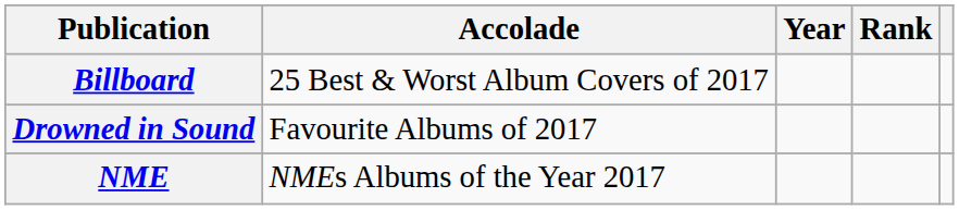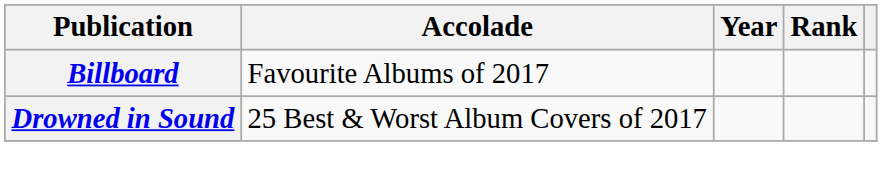Billboard | Accolade: 25 Best & Worst Album Covers of 2017 -> Favourite Albums of 2017
Drowned in Sound | Accolade: Favourite Albums of 2017 -> 25 Best & Worst Album Covers of 2017
- row: NME | NMEs Albums of the Year 2017
